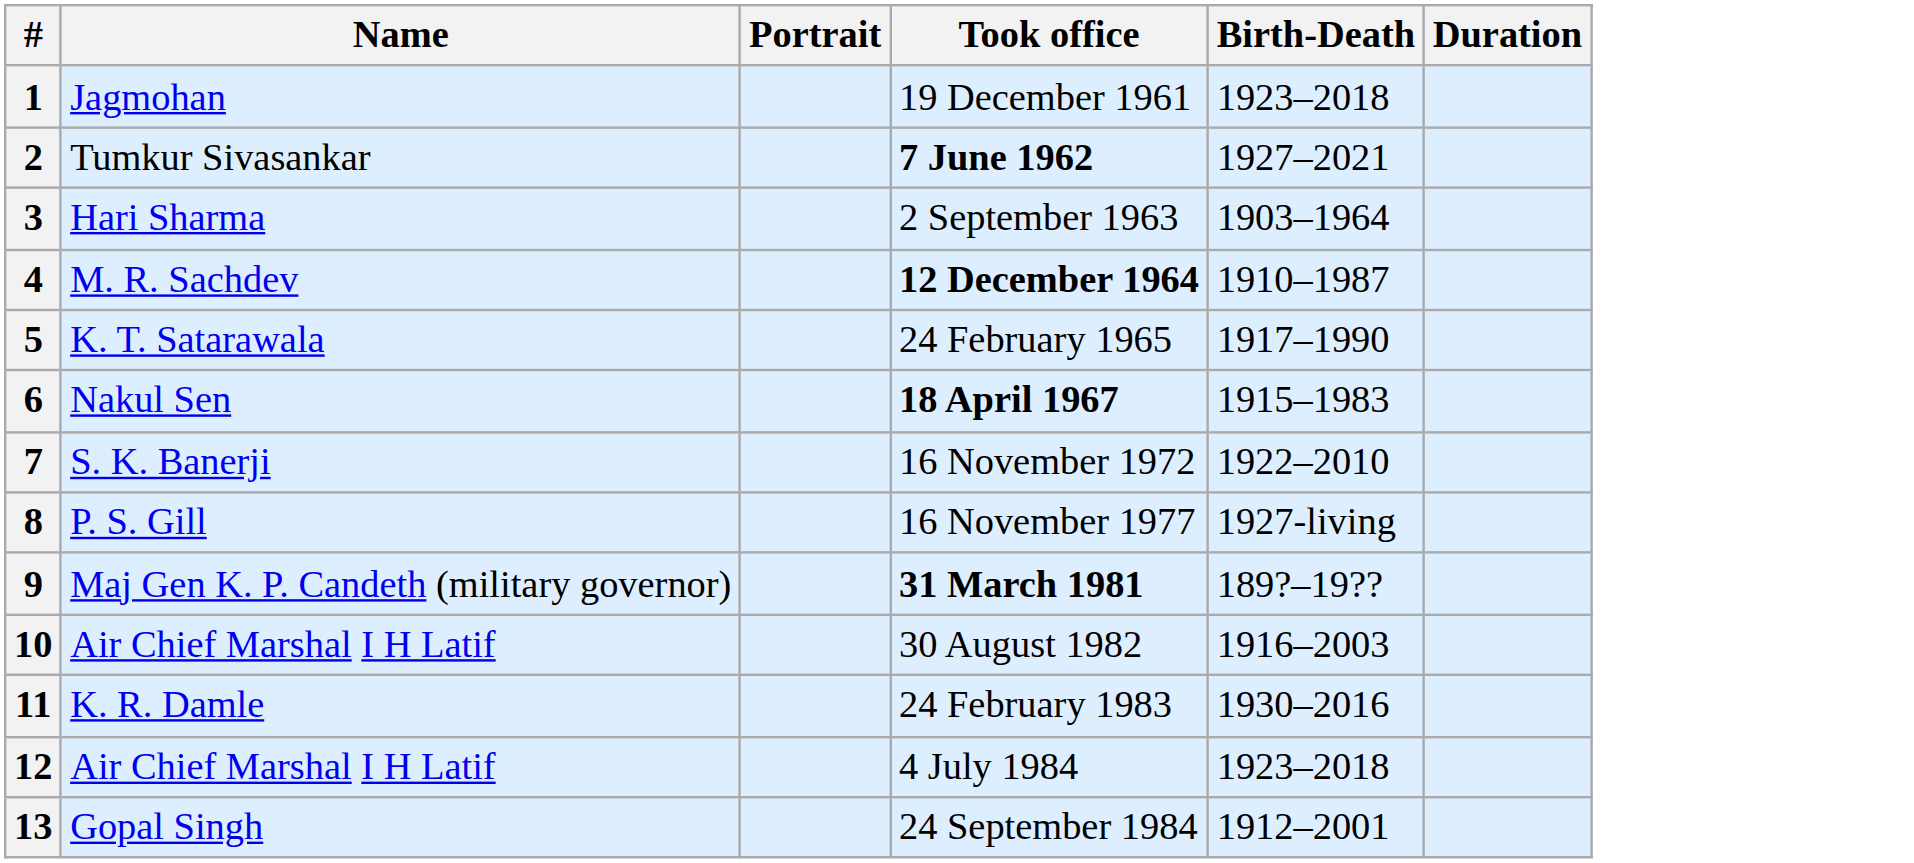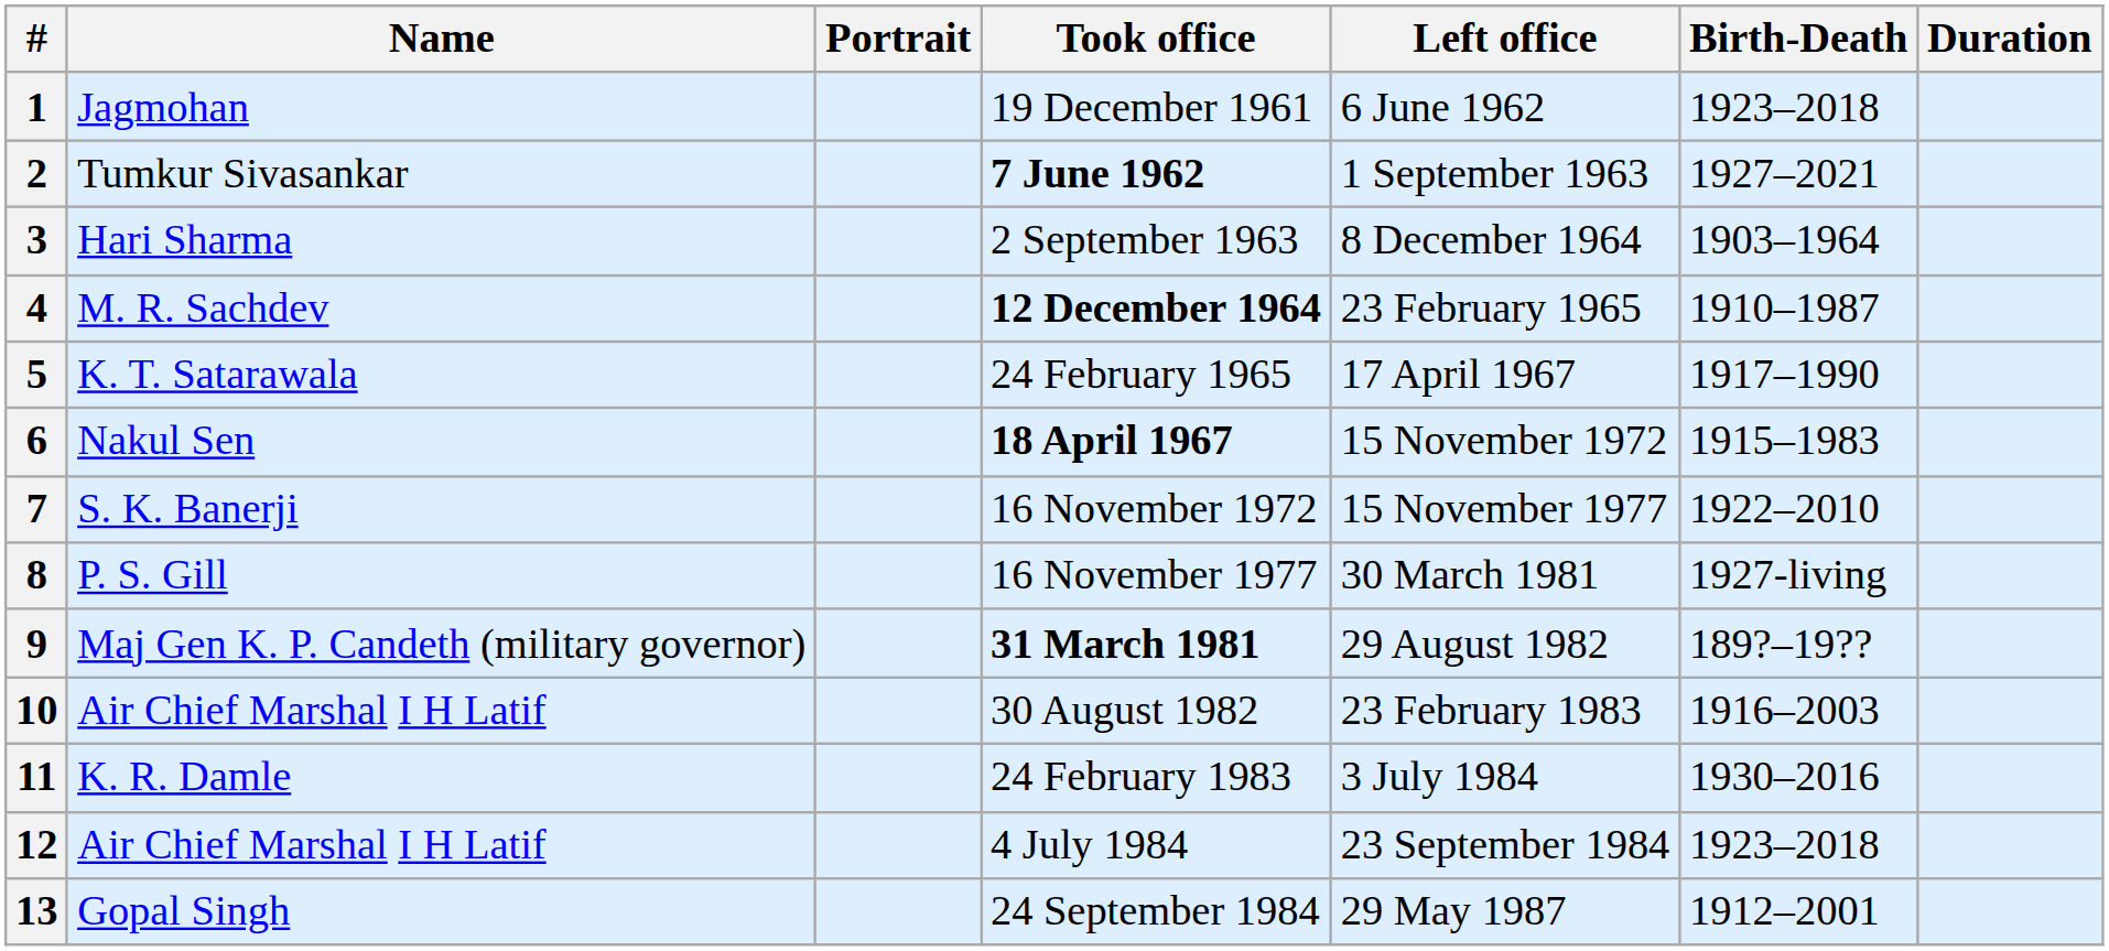+ column: Left office | 6 June 1962 | 1 September 1963 | 8 December 1964 | 23 February 1965 | 17 April 1967 | 15 November 1972 | 15 November 1977 | 30 March 1981 | 29 August 1982 | 23 February 1983 | 3 July 1984 | 23 September 1984 | 29 May 1987
